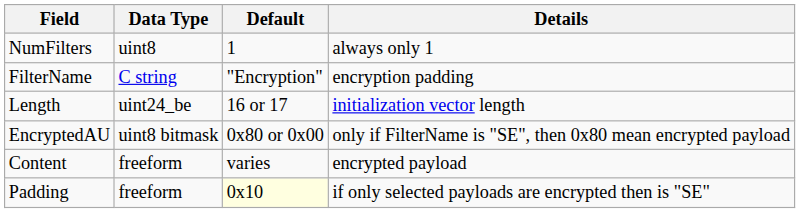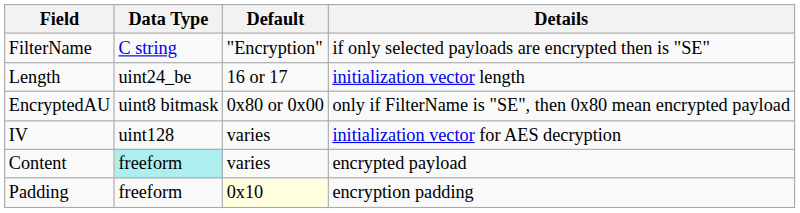- row: NumFilters | uint8 | 1 | always only 1
FilterName | Details: encryption padding -> if only selected payloads are encrypted then is "SE"
+ row: IV | uint128 | varies | initialization vector for AES decryption
Content | Data Type: no background -> paleturquoise background
Padding | Details: if only selected payloads are encrypted then is "SE" -> encryption padding
